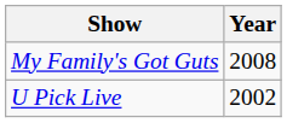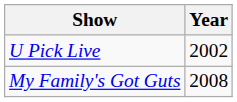rows swapped: U Pick Live <-> My Family's Got Guts
